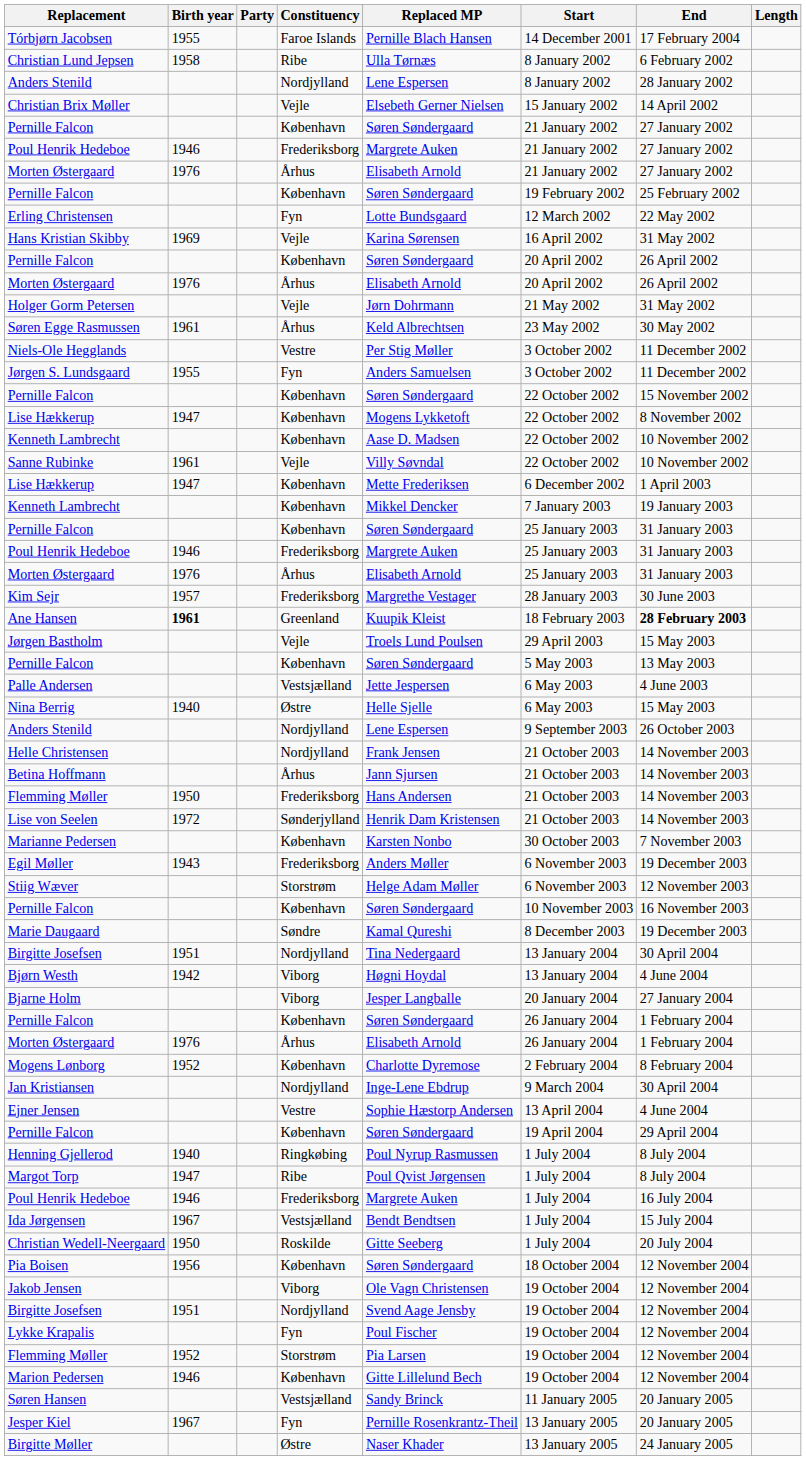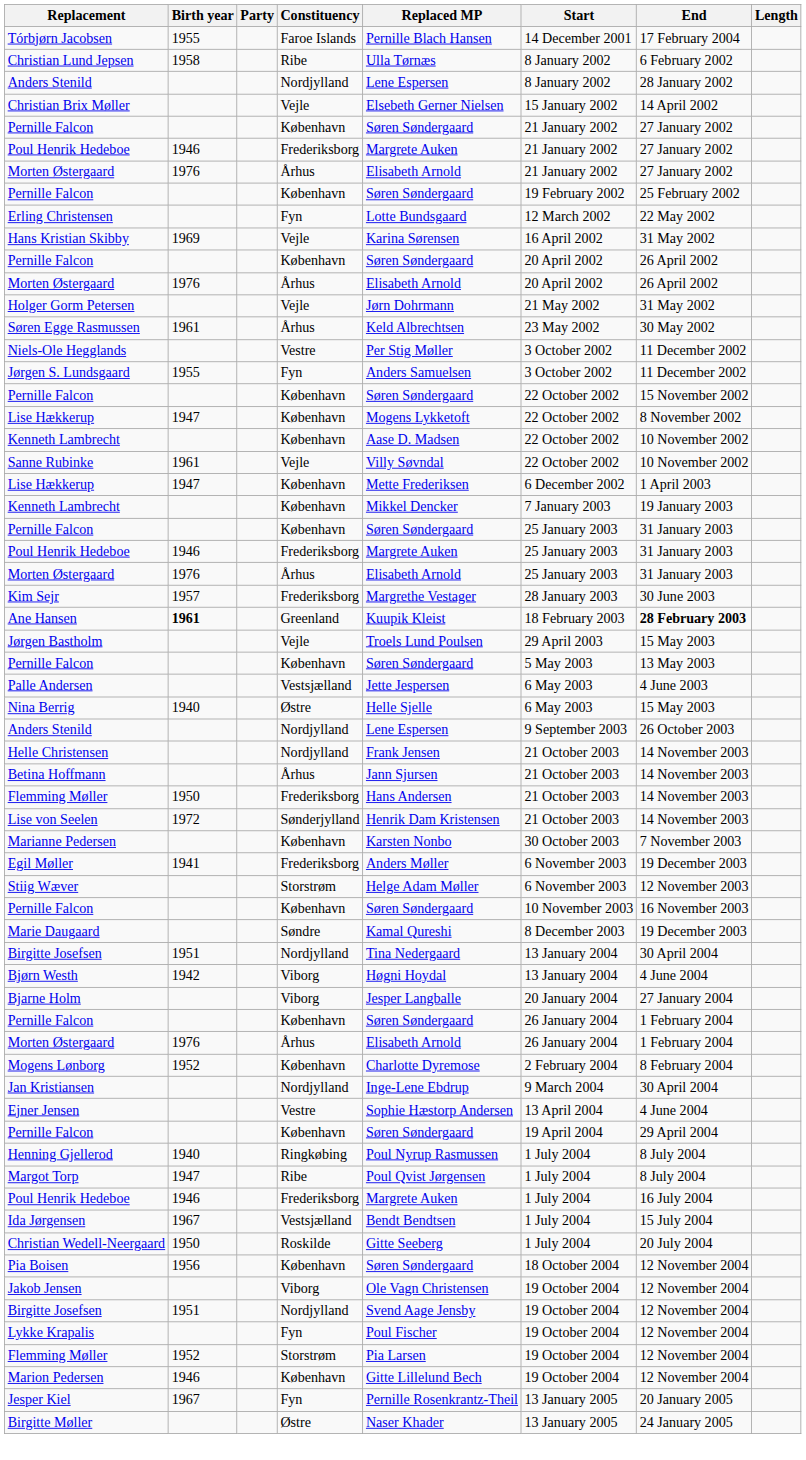Egil Møller | Birth year: 1943 -> 1941
- row: Søren Hansen | Vestsjælland | Sandy Brinck | 11 January 2005 | 20 January 2005
